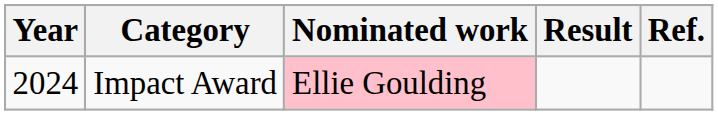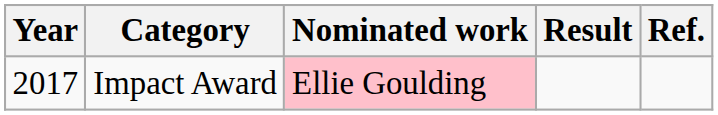Impact Award | Year: 2024 -> 2017
